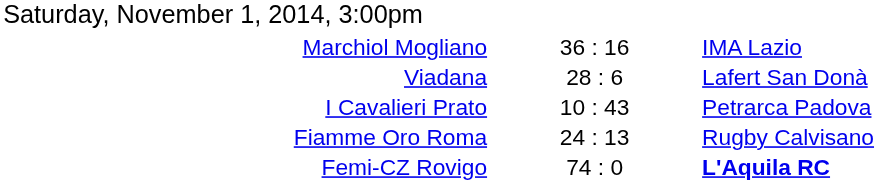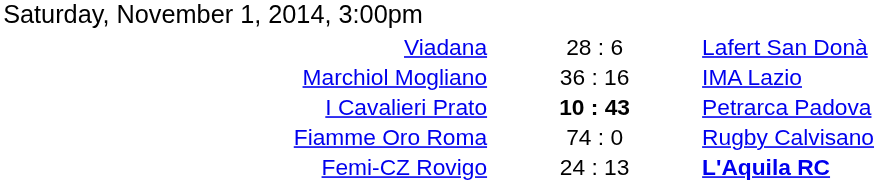rows swapped: Marchiol Mogliano <-> Viadana
I Cavalieri Prato | column 2: normal -> bold
Fiamme Oro Roma | column 2: 24 : 13 -> 74 : 0
Femi-CZ Rovigo | column 2: 74 : 0 -> 24 : 13
